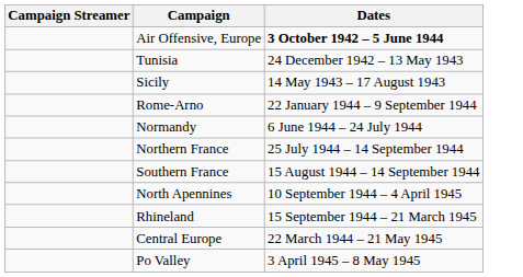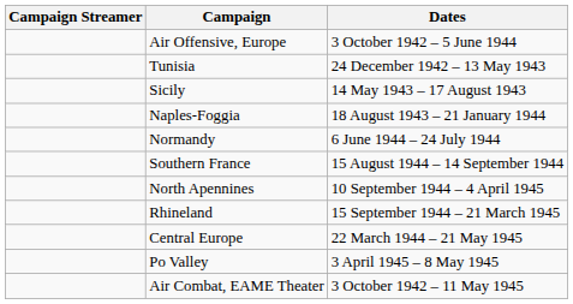Air Offensive, Europe | Dates: bold -> normal
+ row: Naples-Foggia | 18 August 1943 – 21 January 1944
- row: Rome-Arno | 22 January 1944 – 9 September 1944
- row: Northern France | 25 July 1944 – 14 September 1944
+ row: Air Combat, EAME Theater | 3 October 1942 – 11 May 1945
